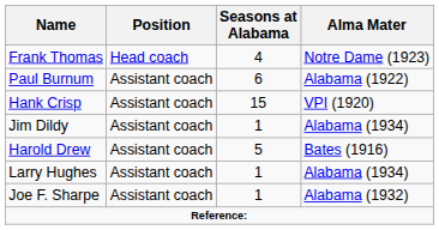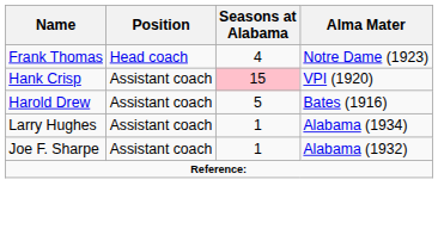- row: Paul Burnum | Assistant coach | 6 | Alabama (1922)
Hank Crisp | Seasons at Alabama: no background -> pink background
- row: Jim Dildy | Assistant coach | 1 | Alabama (1934)
